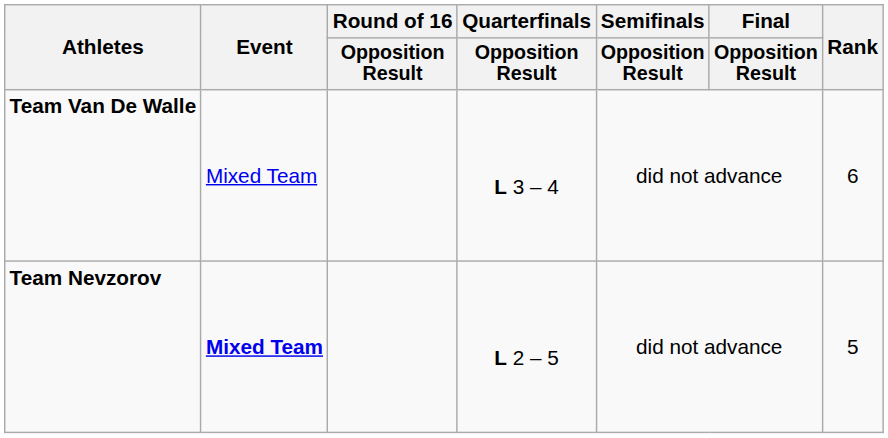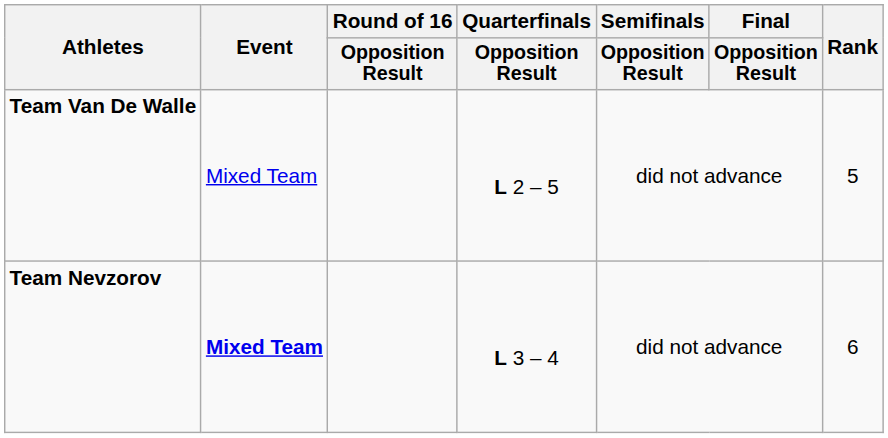Team Van De Walle | Quarterfinals / Opposition Result: L 3 – 4 -> L 2 – 5
Team Van De Walle | Rank: 6 -> 5
Team Nevzorov | Quarterfinals / Opposition Result: L 2 – 5 -> L 3 – 4
Team Nevzorov | Rank: 5 -> 6
